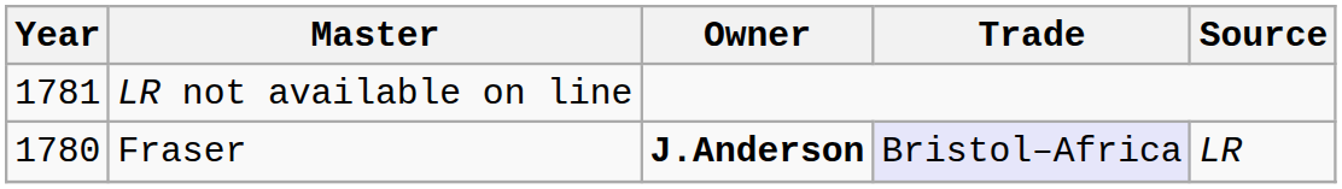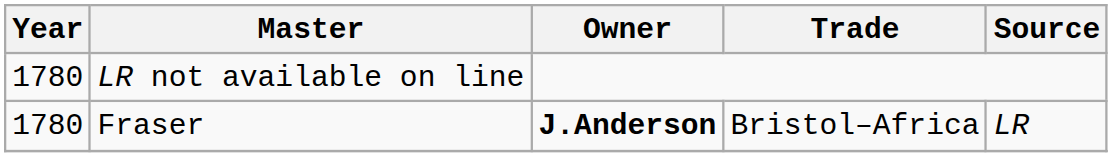LR not available on line | Year: 1781 -> 1780
Fraser | Trade: lavender background -> no background
